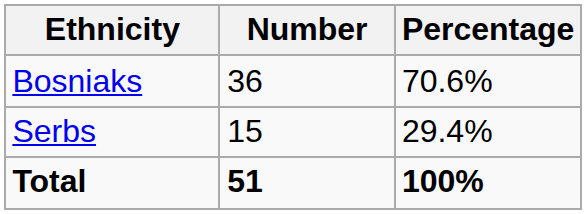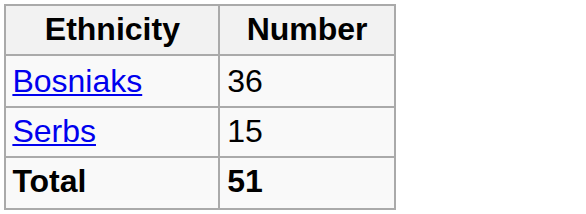- column: Percentage | 70.6% | 29.4% | 100%
